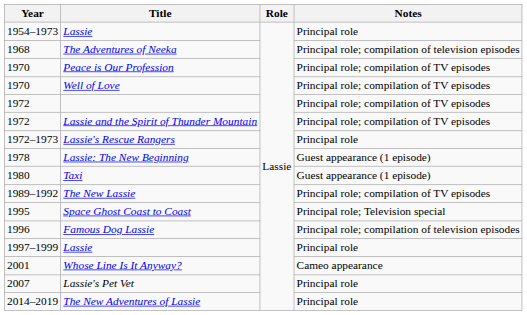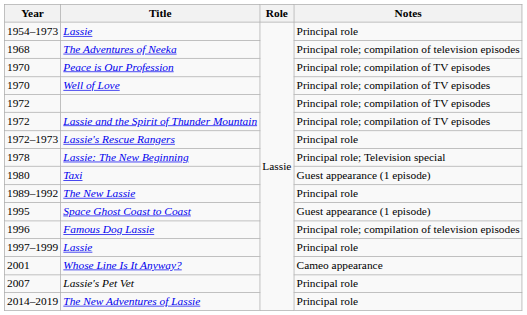Lassie: The New Beginning | Notes: Guest appearance (1 episode) -> Principal role; Television special
The New Lassie | Notes: Principal role; compilation of TV episodes -> Principal role
Space Ghost Coast to Coast | Notes: Principal role; Television special -> Guest appearance (1 episode)
